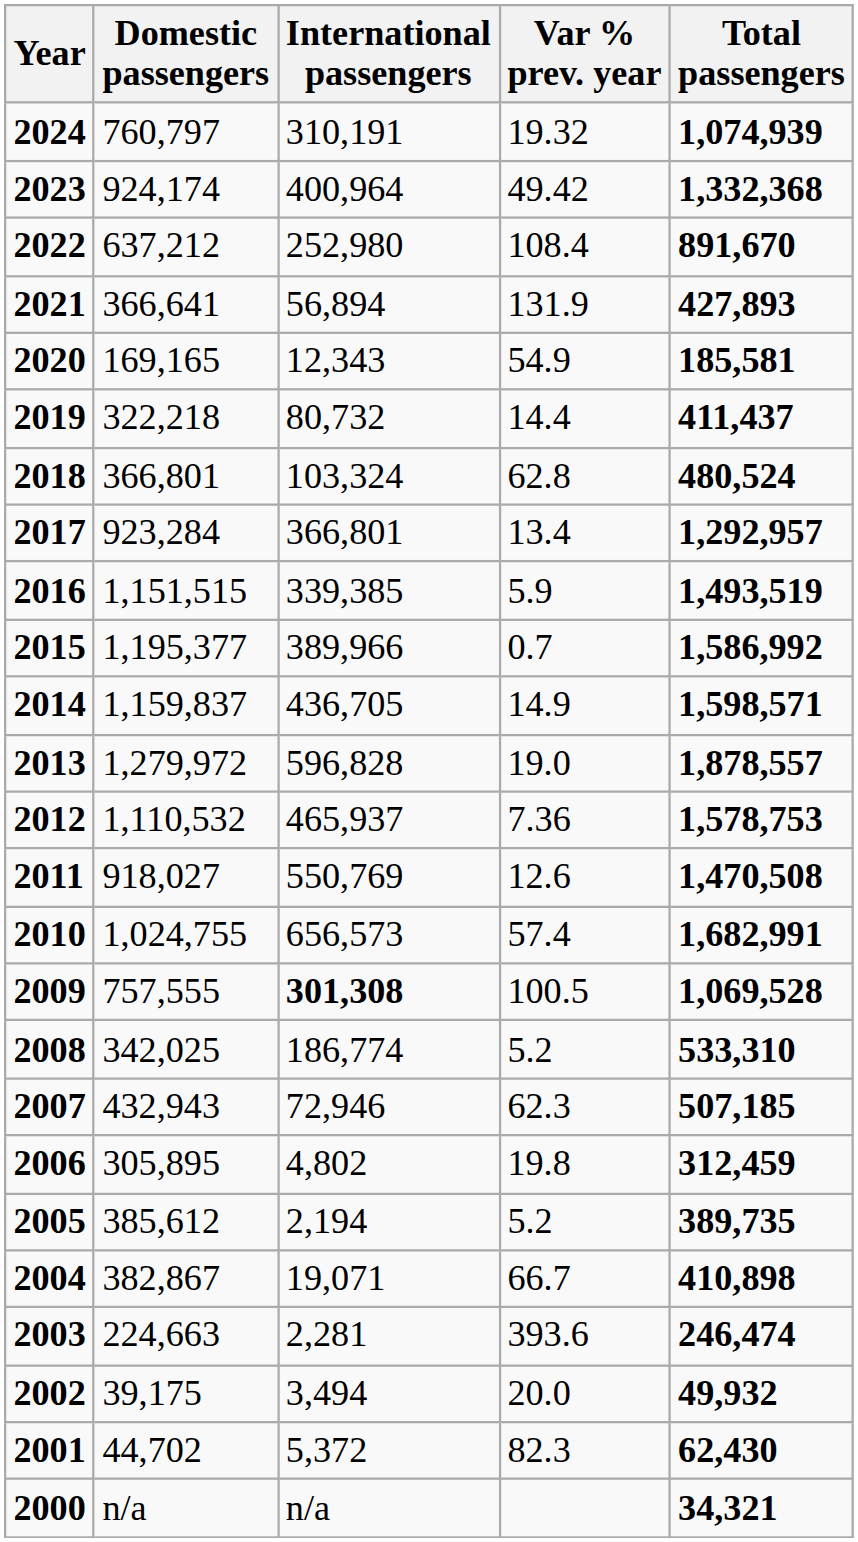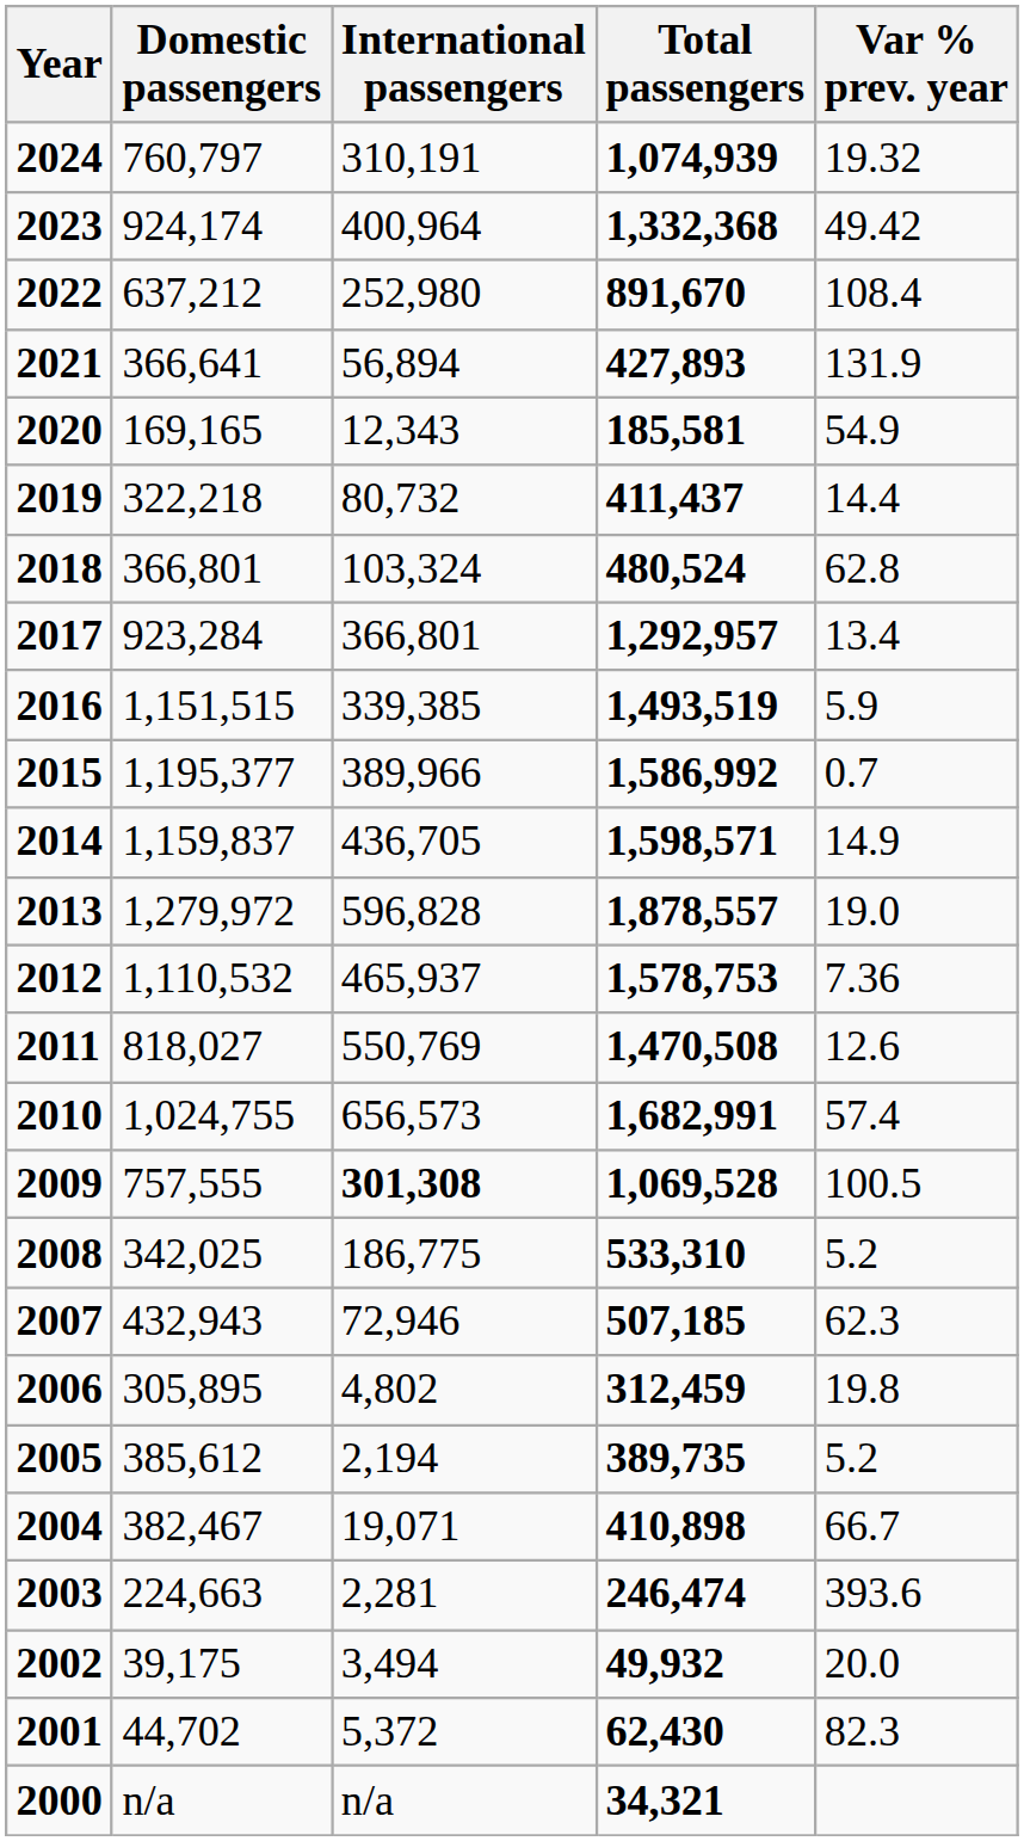columns swapped: Total passengers <-> Var % prev. year
2011 | Domestic passengers: 918,027 -> 818,027
2008 | International passengers: 186,774 -> 186,775
2004 | Domestic passengers: 382,867 -> 382,467
